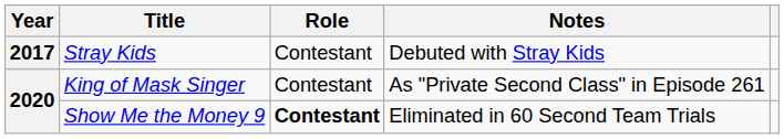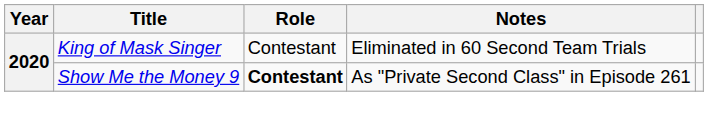- row: 2017 | Stray Kids | Contestant | Debuted with Stray Kids
King of Mask Singer | Notes: As "Private Second Class" in Episode 261 -> Eliminated in 60 Second Team Trials
Show Me the Money 9 | Notes: Eliminated in 60 Second Team Trials -> As "Private Second Class" in Episode 261
